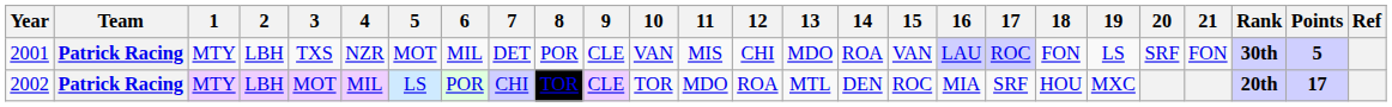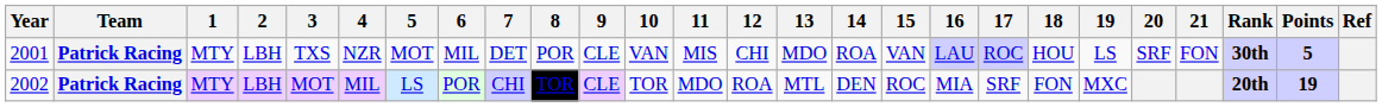2001 | 18: FON -> HOU
2002 | 18: HOU -> FON
2002 | Points: 17 -> 19
